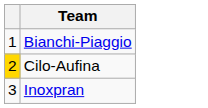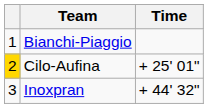+ column: Time | + 25' 01" | + 44' 32"
